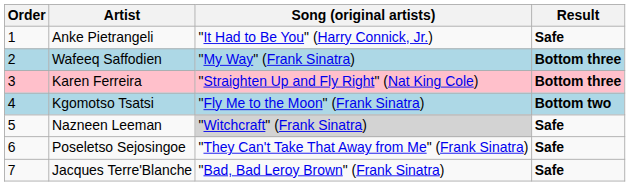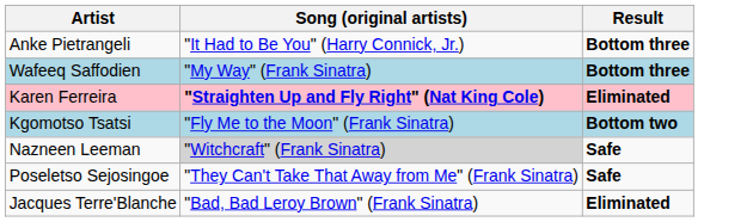- column: Order | 1 | 2 | 3 | 4 | 5 | 6 | 7
Anke Pietrangeli | Result: Safe -> Bottom three
Karen Ferreira | Song (original artists): normal -> bold
Karen Ferreira | Result: Bottom three -> Eliminated
Jacques Terre'Blanche | Result: Safe -> Eliminated
